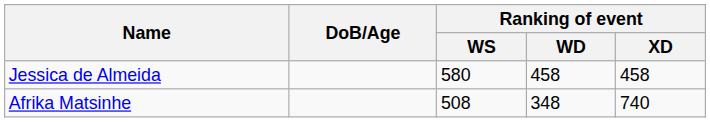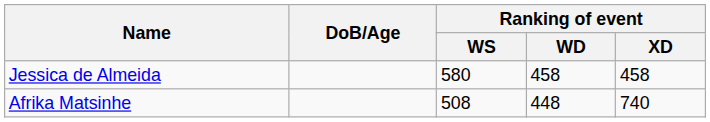Afrika Matsinhe | Ranking of event / WD: 348 -> 448
